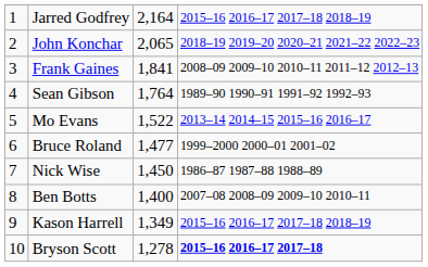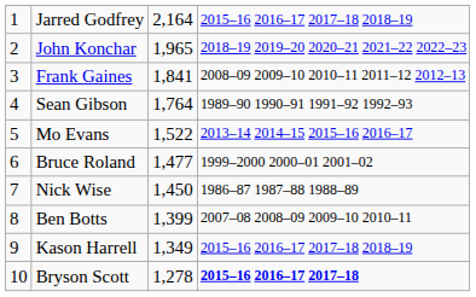John Konchar | column 3: 2,065 -> 1,965
Ben Botts | column 3: 1,400 -> 1,399
